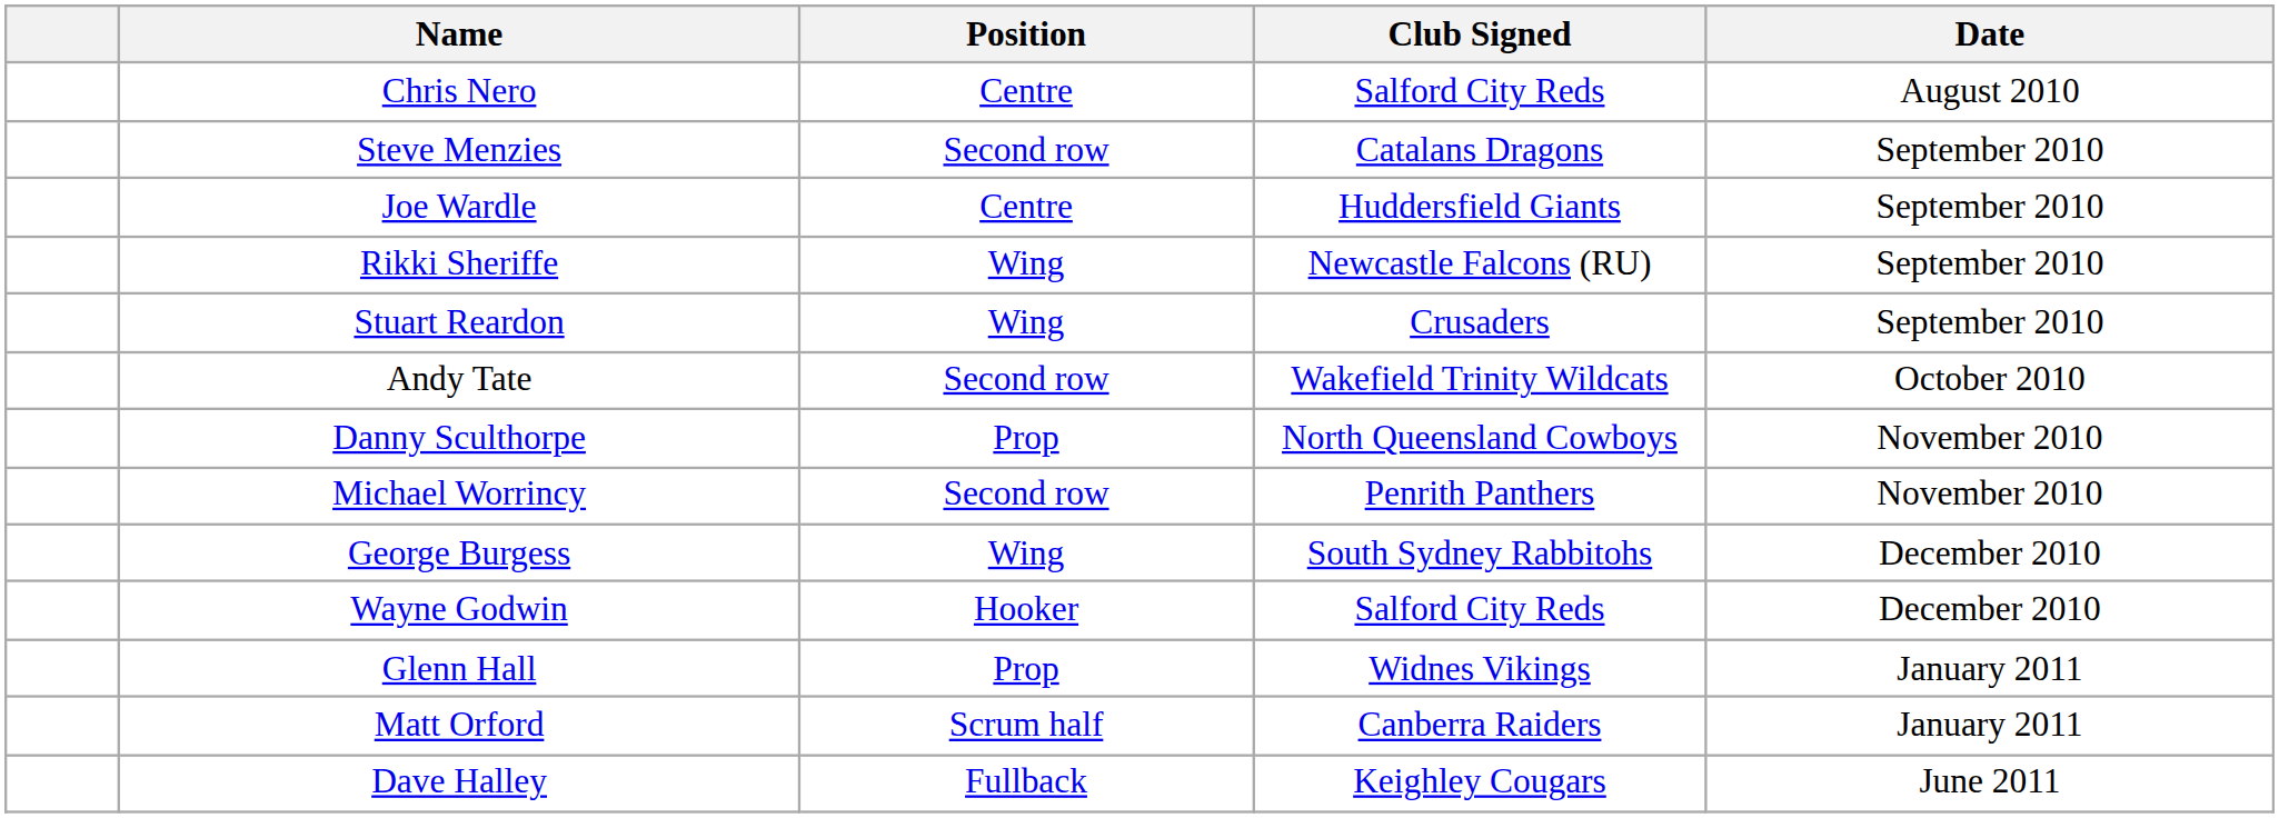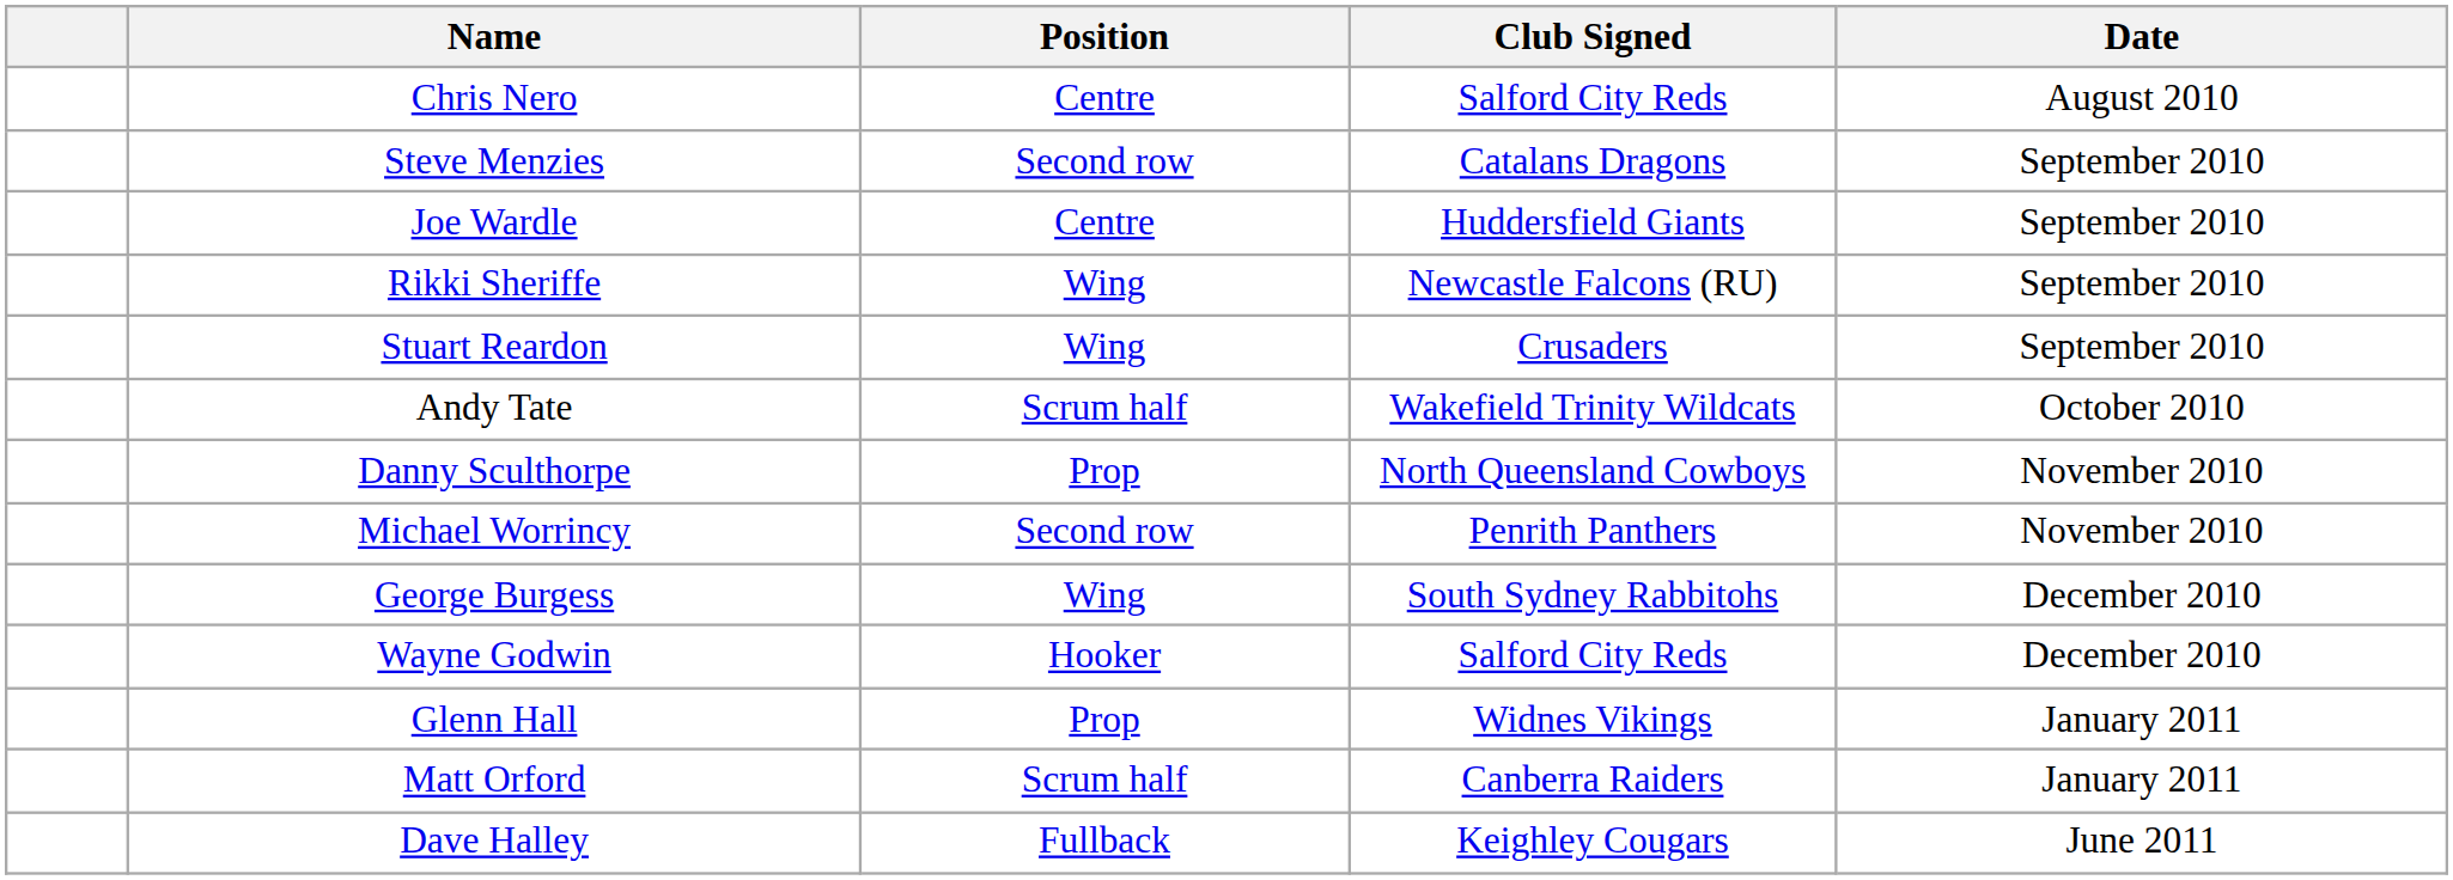Andy Tate | Position: Second row -> Scrum half
